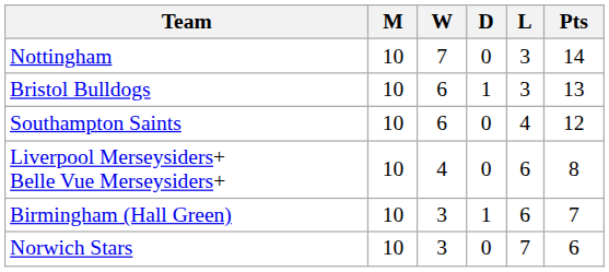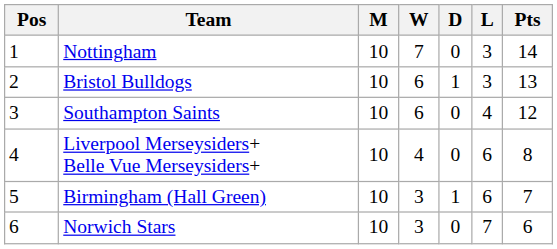+ column: Pos | 1 | 2 | 3 | 4 | 5 | 6
